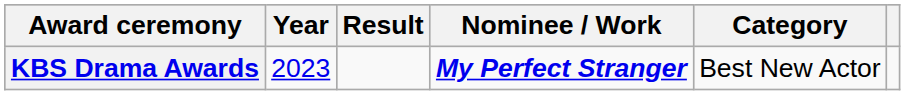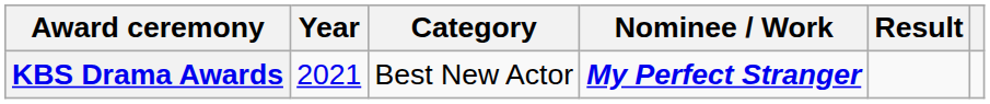columns swapped: Category <-> Result
KBS Drama Awards | Year: 2023 -> 2021
